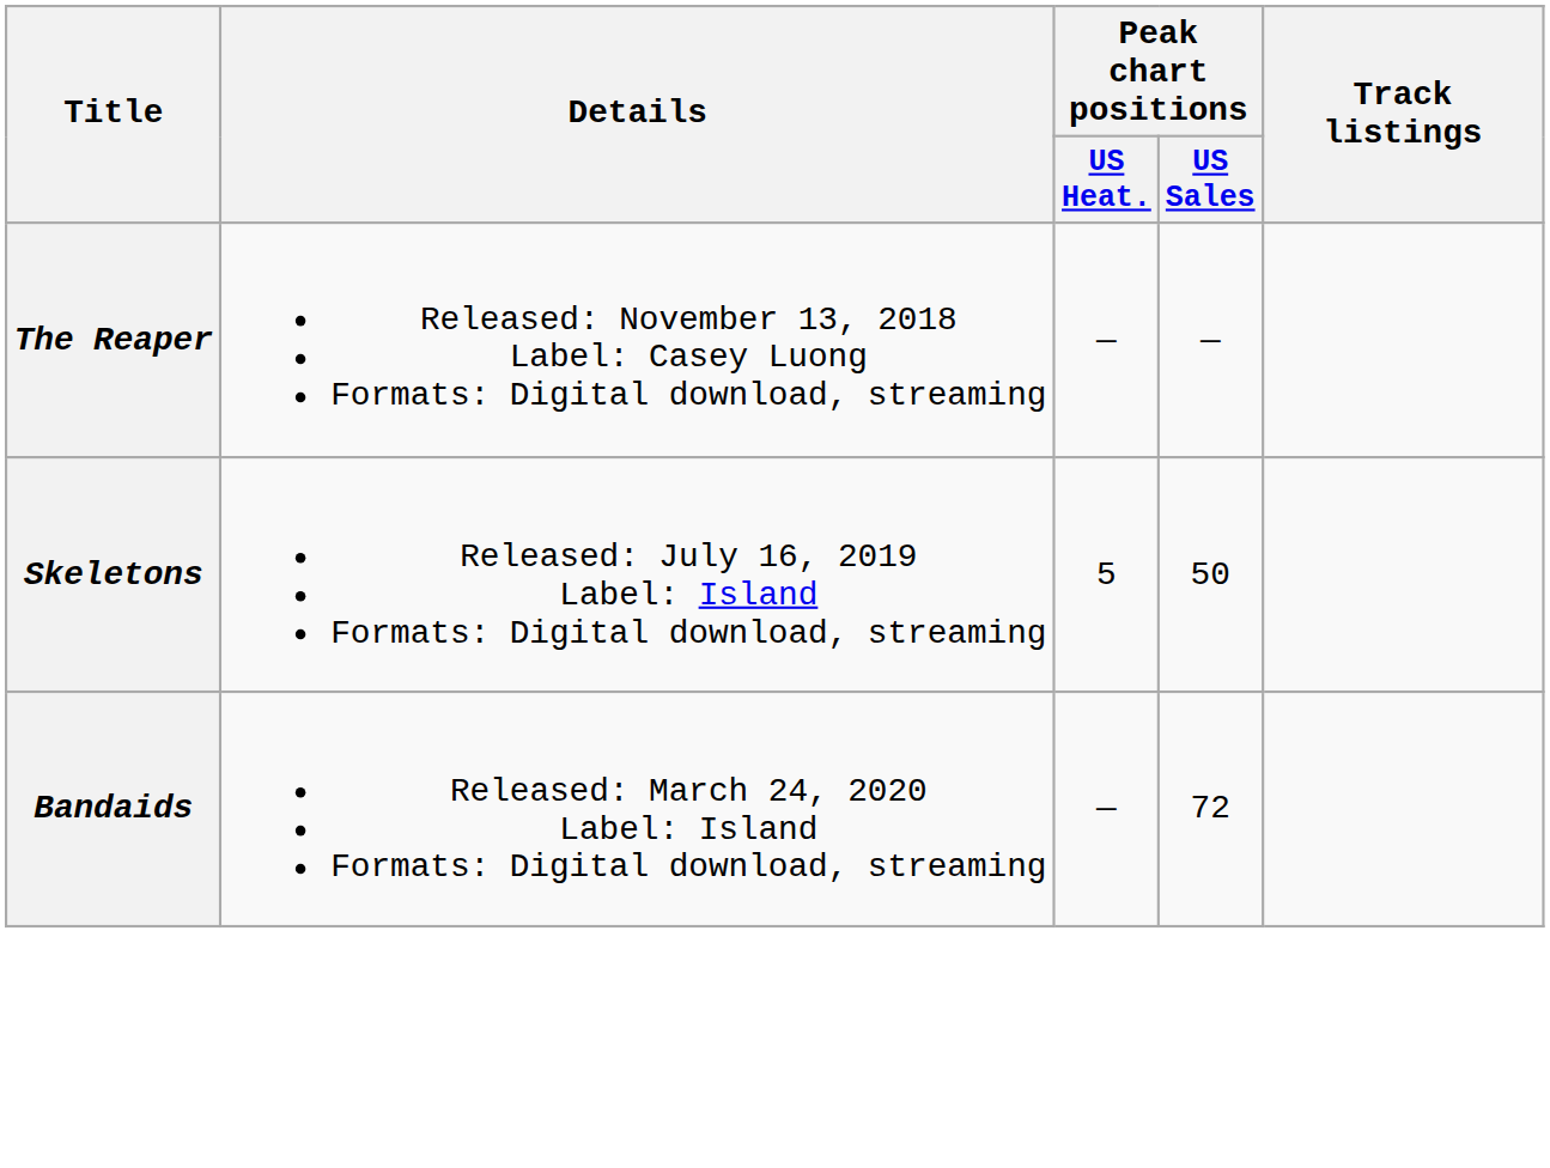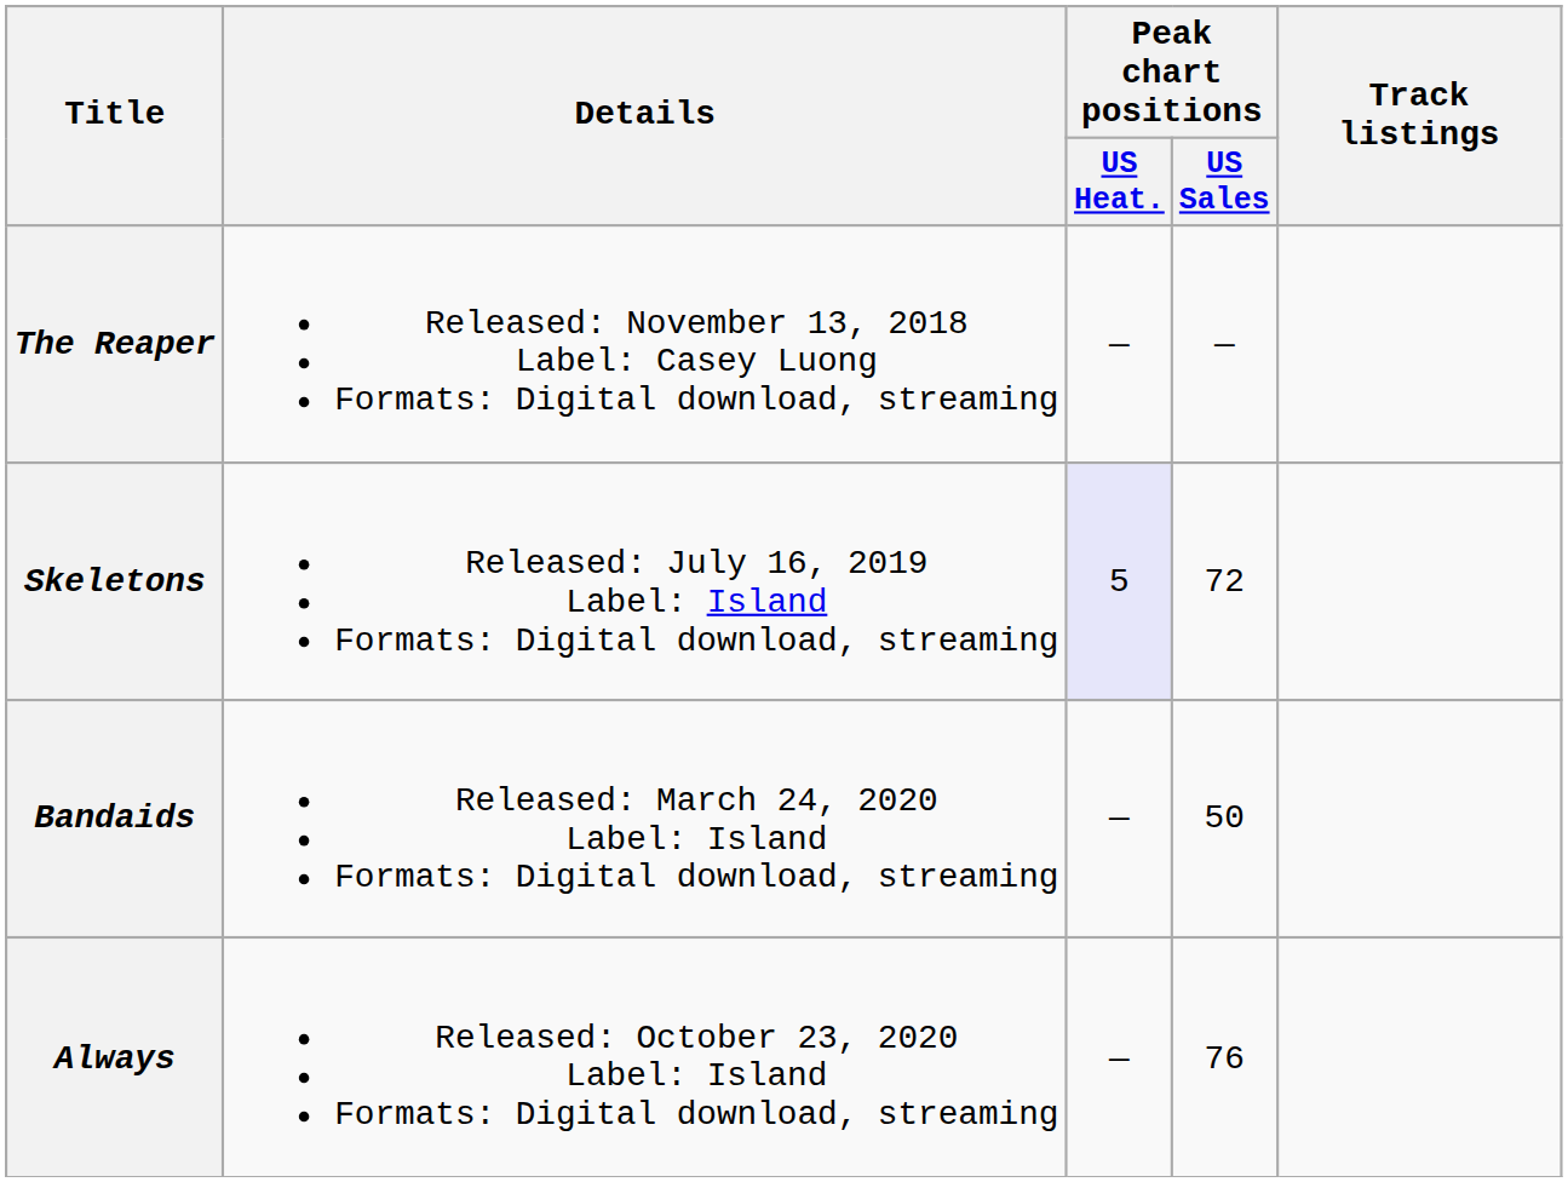Skeletons | Peak chart positions / US Heat.: no background -> lavender background
Skeletons | Peak chart positions / US Sales: 50 -> 72
Bandaids | Peak chart positions / US Sales: 72 -> 50
+ row: Always | Released: October 23, 2020 Label: Island Formats: Digital download, streaming | — | 76
